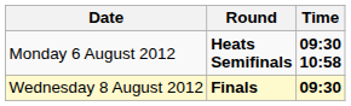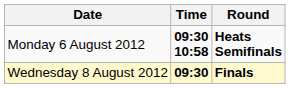columns swapped: Time <-> Round
